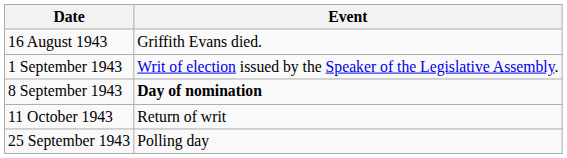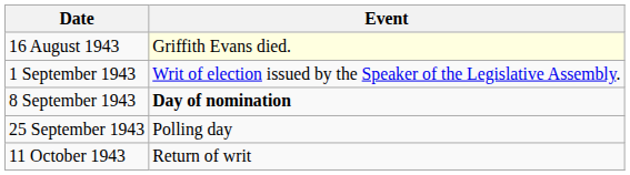16 August 1943 | Event: no background -> lightyellow background
rows swapped: 25 September 1943 <-> 11 October 1943
